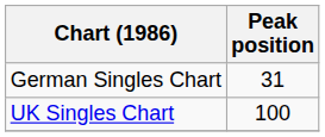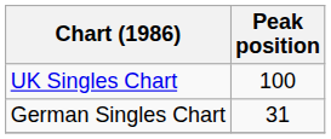rows swapped: German Singles Chart <-> UK Singles Chart
